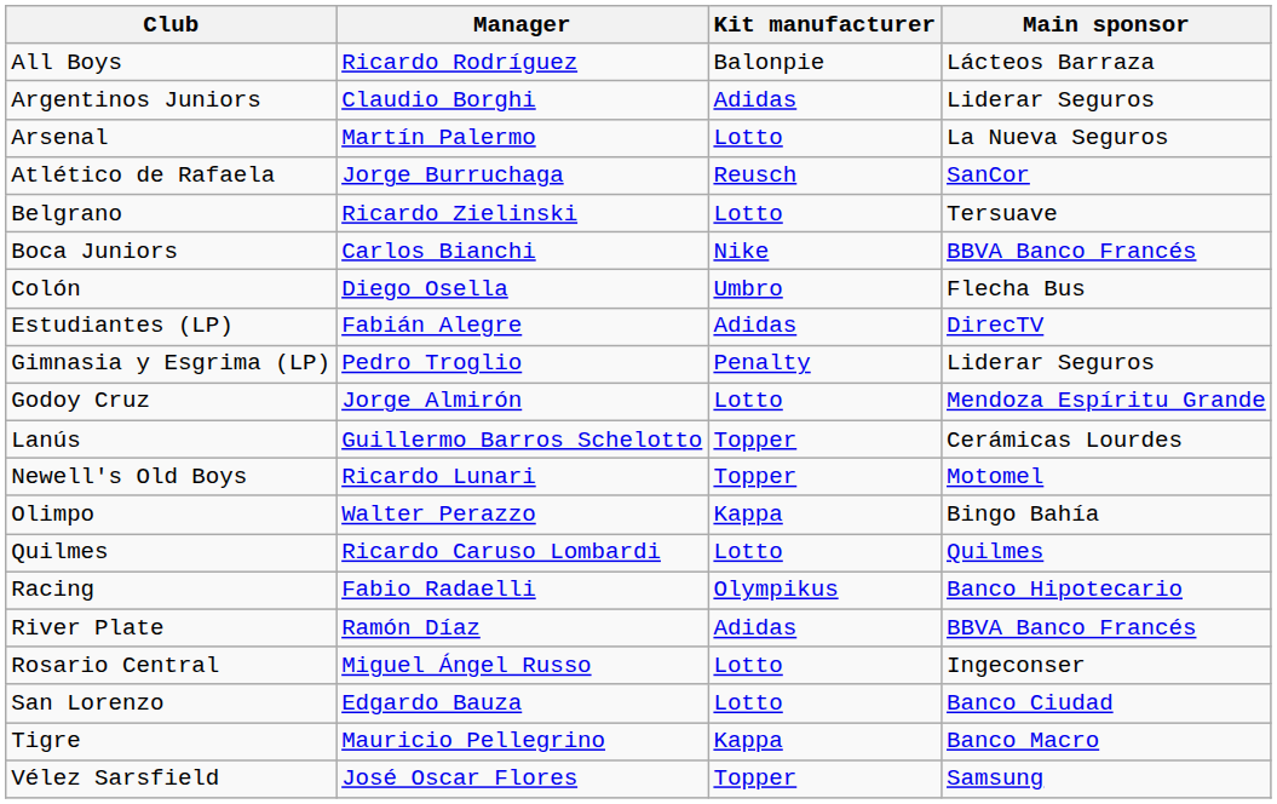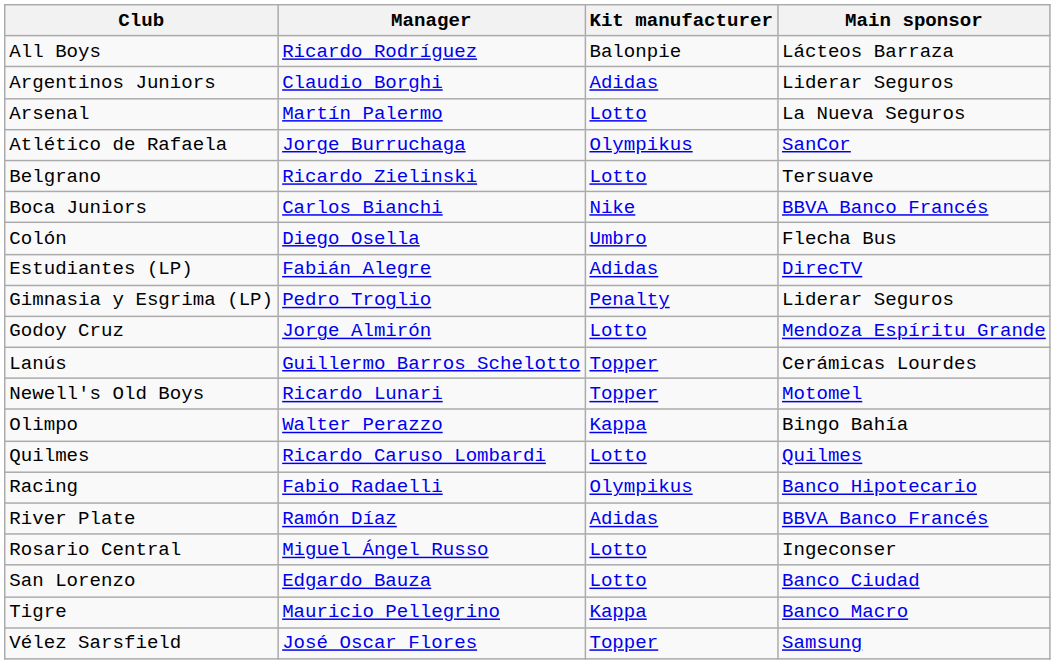Atlético de Rafaela | Kit manufacturer: Reusch -> Olympikus
